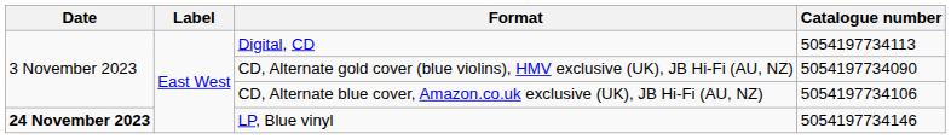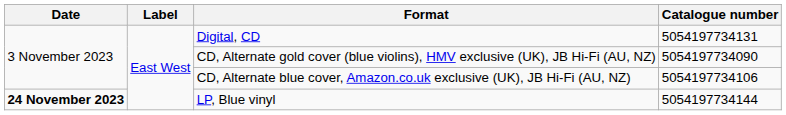Digital, CD | Catalogue number: 5054197734113 -> 5054197734131
LP, Blue vinyl | Catalogue number: 5054197734146 -> 5054197734144
